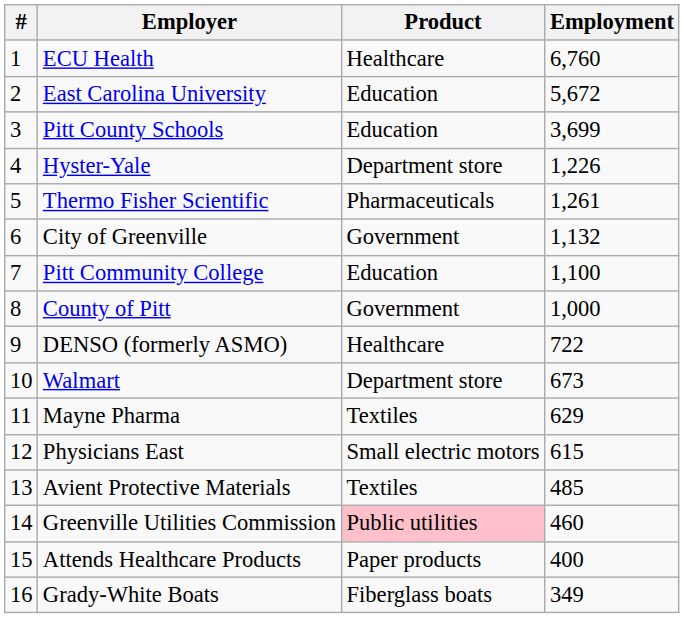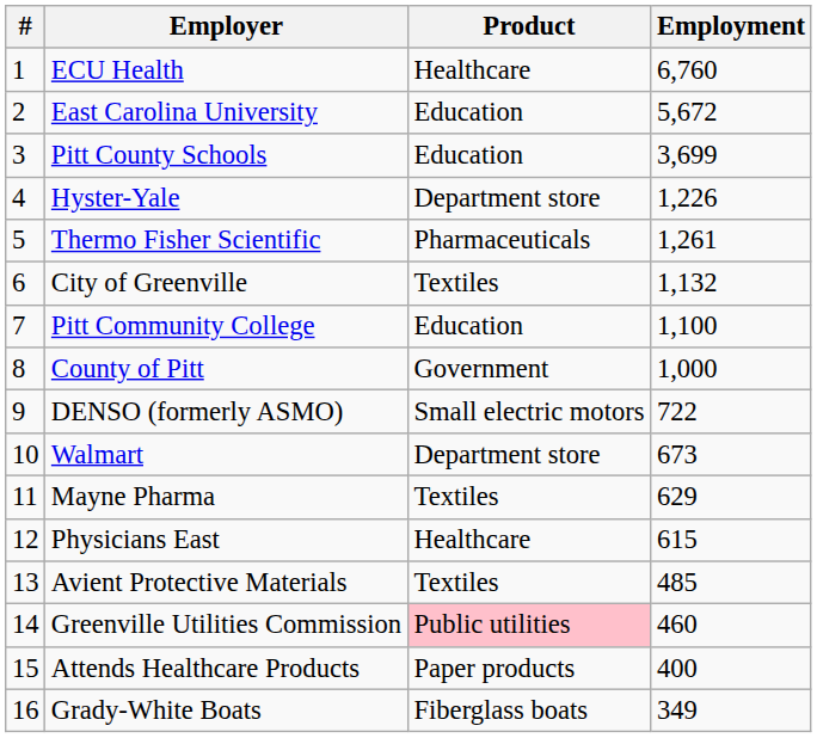City of Greenville | Product: Government -> Textiles
DENSO (formerly ASMO) | Product: Healthcare -> Small electric motors
Physicians East | Product: Small electric motors -> Healthcare
